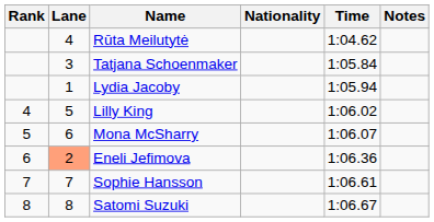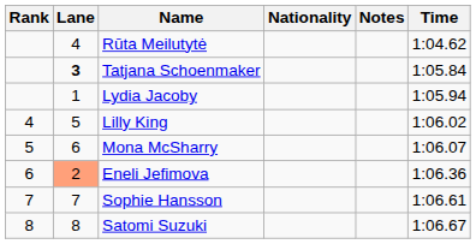columns swapped: Time <-> Notes
Tatjana Schoenmaker | Lane: normal -> bold
